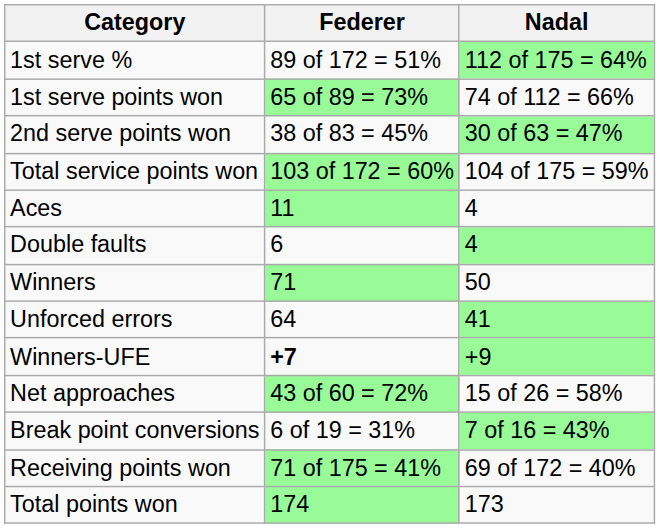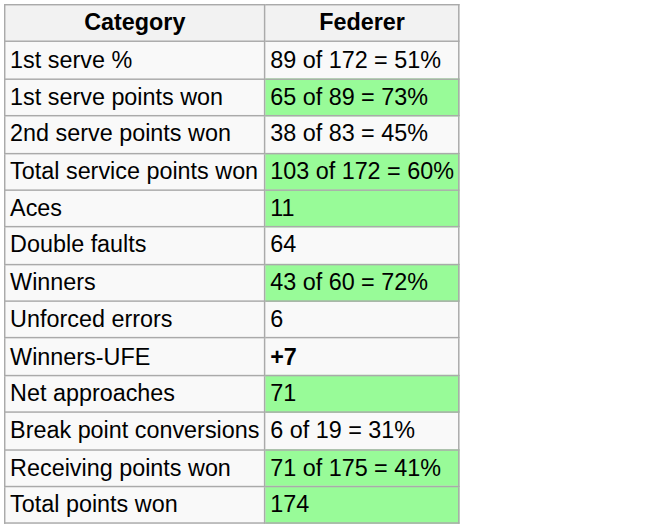- column: Nadal | 112 of 175 = 64% | 74 of 112 = 66% | 30 of 63 = 47% | 104 of 175 = 59% | 4 | 4 | 50 | 41 | +9 | 15 of 26 = 58% | 7 of 16 = 43% | 69 of 172 = 40% | 173
Double faults | Federer: 6 -> 64
Winners | Federer: 71 -> 43 of 60 = 72%
Unforced errors | Federer: 64 -> 6
Net approaches | Federer: 43 of 60 = 72% -> 71
